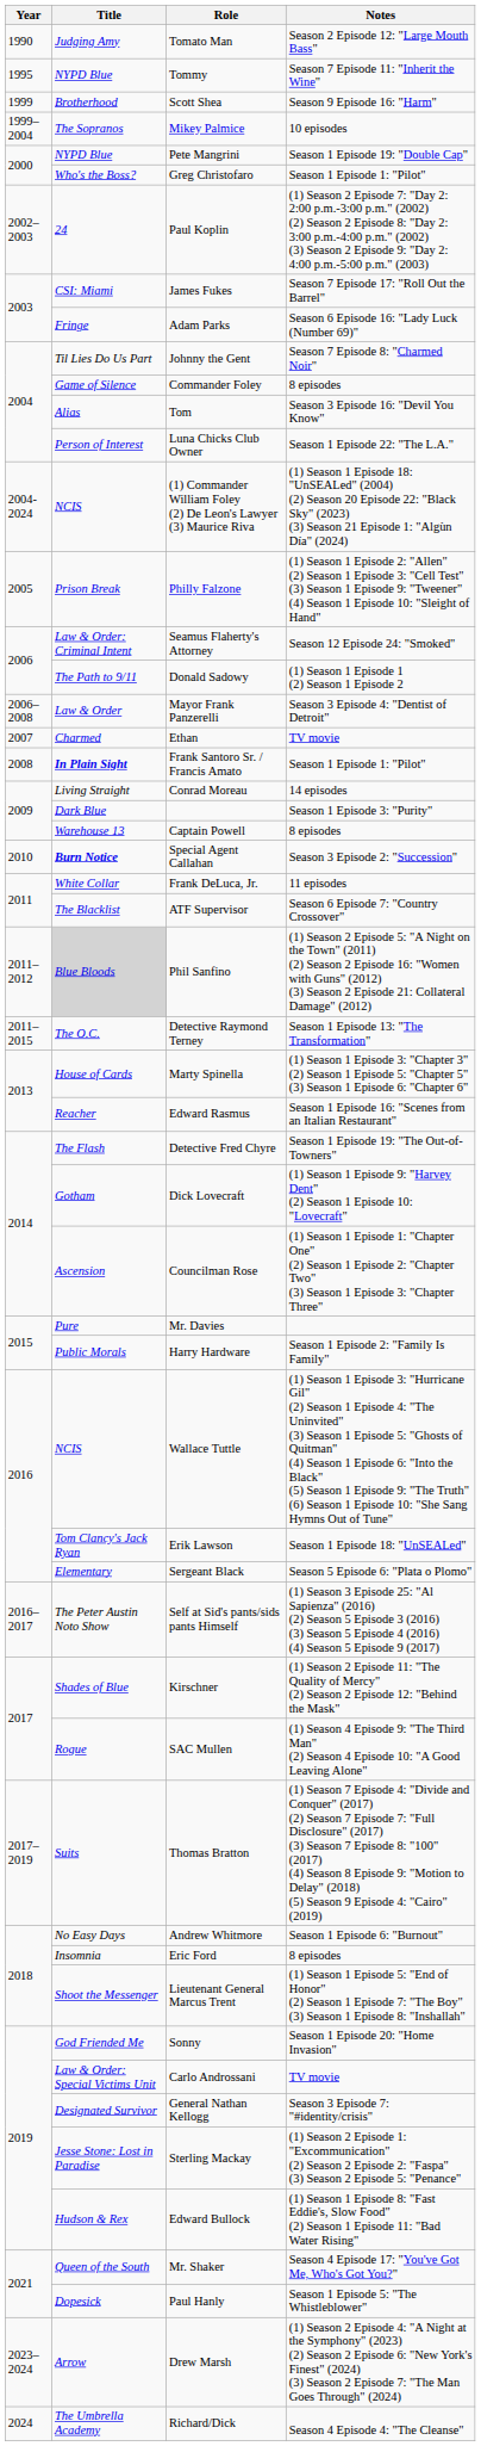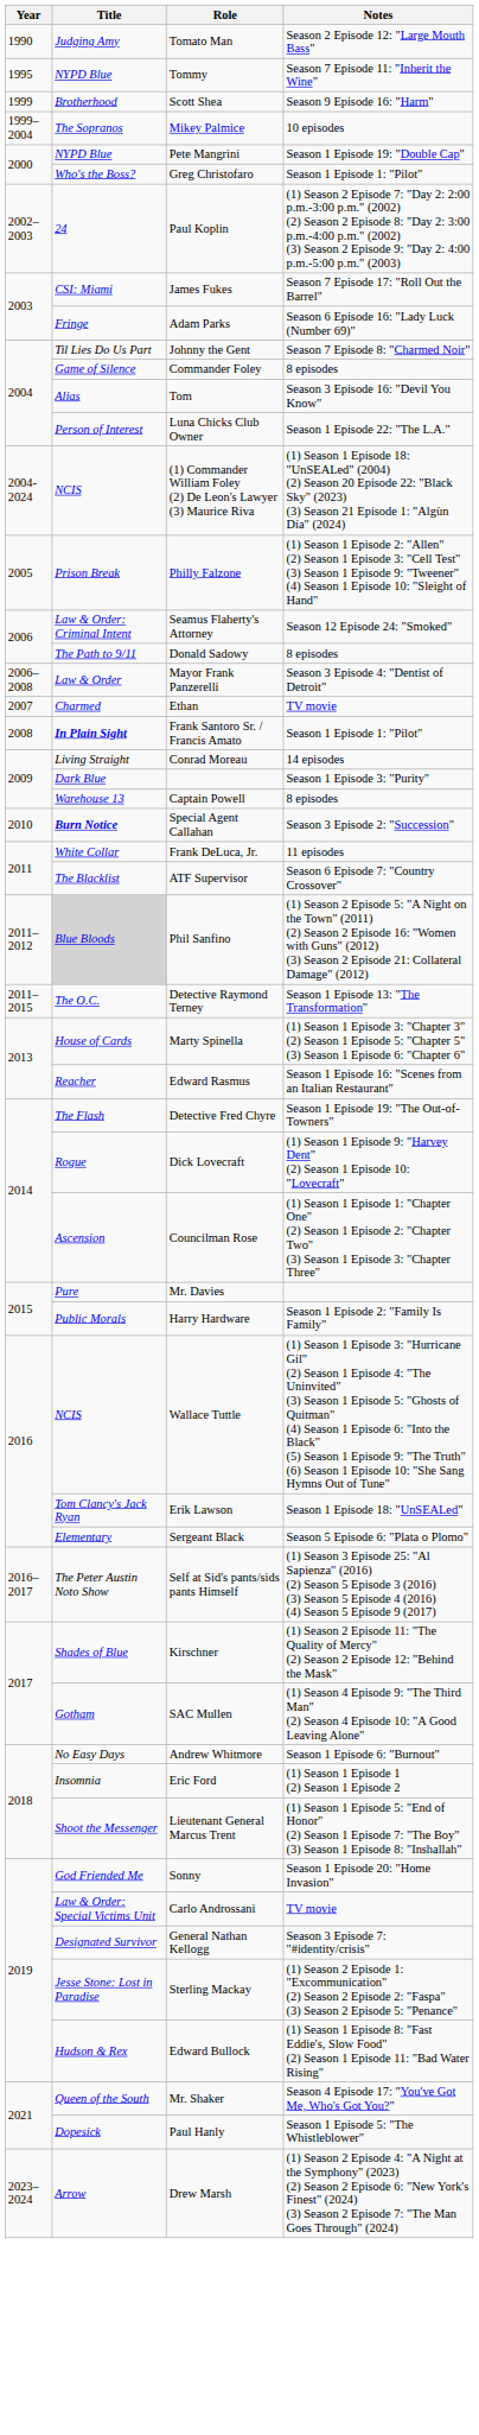Donald Sadowy | Notes: (1) Season 1 Episode 1 (2) Season 1 Episode 2 -> 8 episodes
Dick Lovecraft | Title: Gotham -> Rogue
SAC Mullen | Title: Rogue -> Gotham
- row: 2017–2019 | Suits | Thomas Bratton | (1) Season 7 Episode 4: "Divide and Conquer" (2017) (2) Season 7 Episode 7: "Full Disclosure" (2017) (3) Season 7 Episode 8: "100" (2017) (4) Season 8 Episode 9: "Motion to Delay" (2018) (5) Season 9 Episode 4: "Cairo" (2019)
Eric Ford | Notes: 8 episodes -> (1) Season 1 Episode 1 (2) Season 1 Episode 2
- row: 2024 | The Umbrella Academy | Richard/Dick | Season 4 Episode 4: "The Cleanse"
